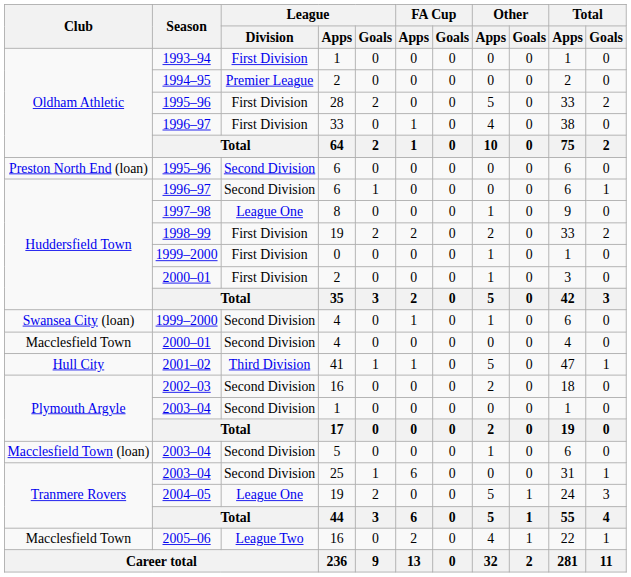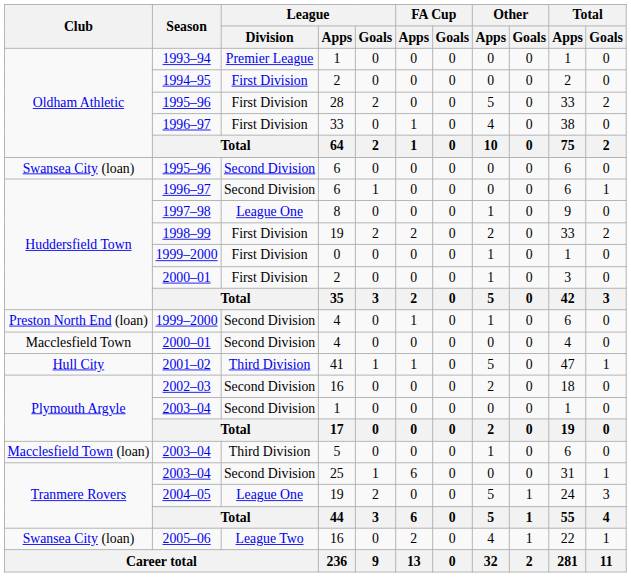1993–94 | League / Division: First Division -> Premier League
1994–95 | League / Division: Premier League -> First Division
1995–96 / 6 | Club: Preston North End (loan) -> Swansea City (loan)
1999–2000 / 4 | Club: Swansea City (loan) -> Preston North End (loan)
2003–04 / 5 | League / Division: Second Division -> Third Division
2005–06 | Club: Macclesfield Town -> Swansea City (loan)
